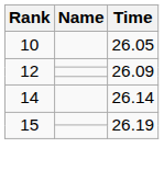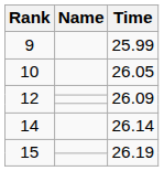+ row: 9 | 25.99
